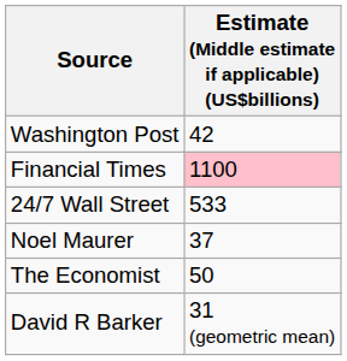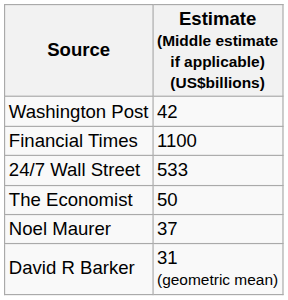Financial Times | Estimate (Middle estimate if applicable) (US$billions): pink background -> no background
rows swapped: The Economist <-> Noel Maurer
